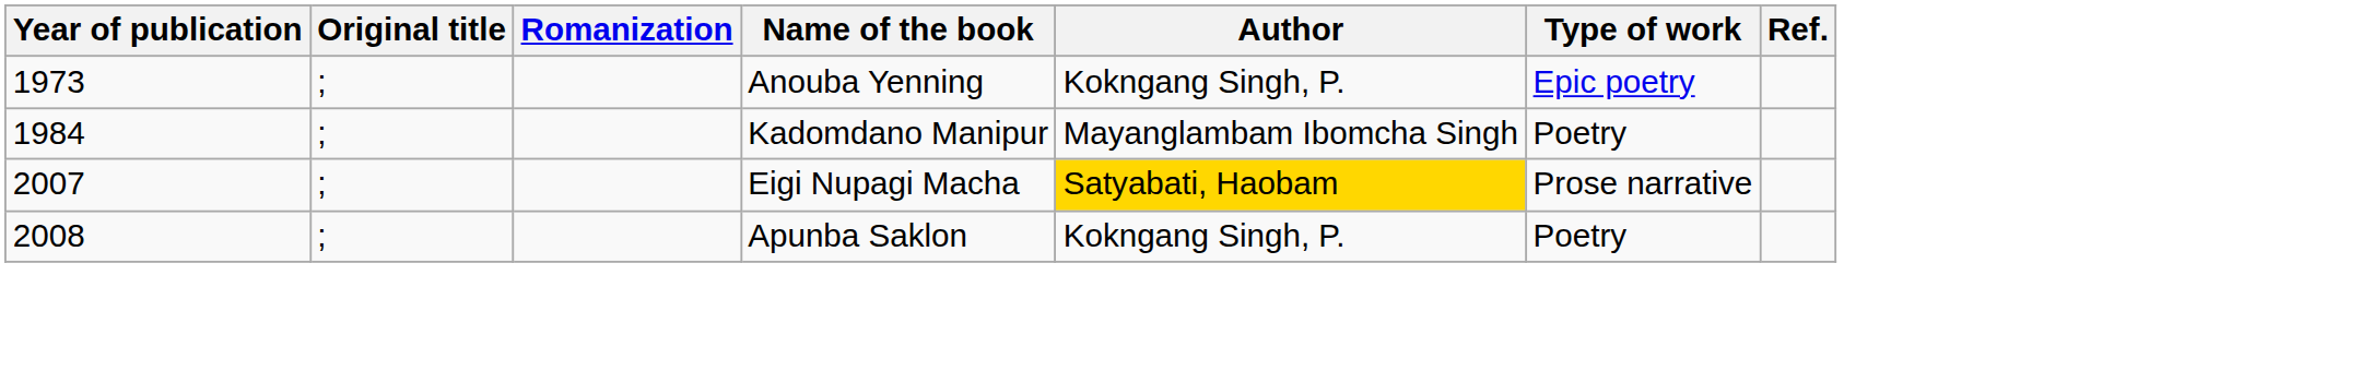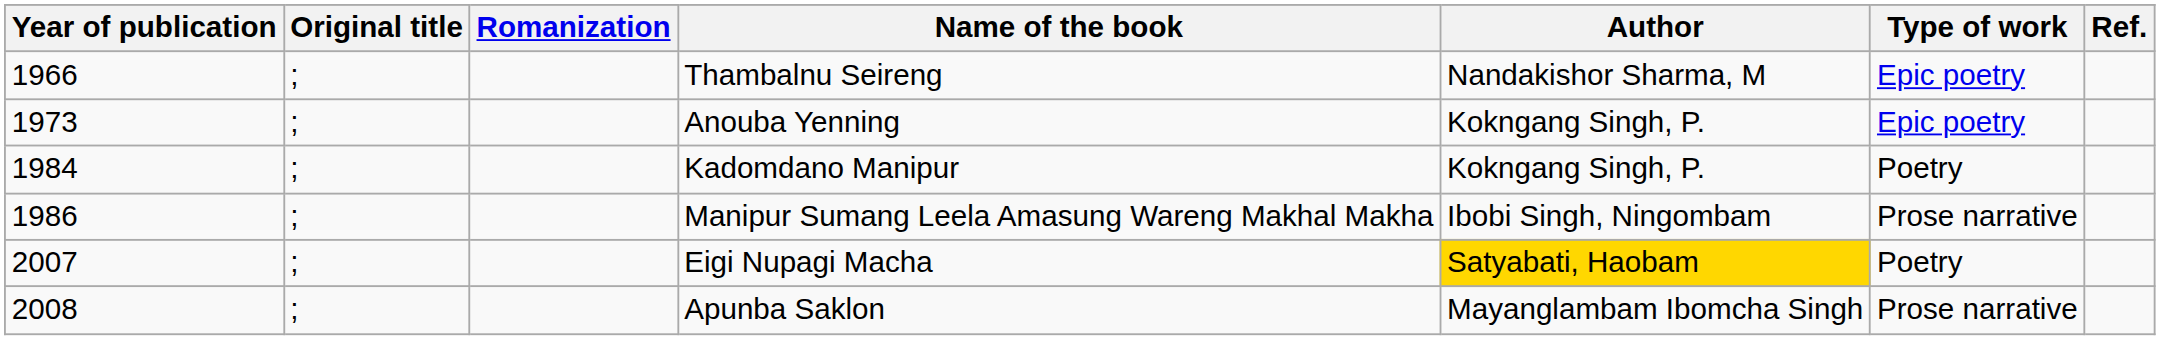+ row: 1966 | ; | Thambalnu Seireng | Nandakishor Sharma, M | Epic poetry
Kadomdano Manipur | Author: Mayanglambam Ibomcha Singh -> Kokngang Singh, P.
+ row: 1986 | ; | Manipur Sumang Leela Amasung Wareng Makhal Makha | Ibobi Singh, Ningombam | Prose narrative
Eigi Nupagi Macha | Type of work: Prose narrative -> Poetry
Apunba Saklon | Author: Kokngang Singh, P. -> Mayanglambam Ibomcha Singh
Apunba Saklon | Type of work: Poetry -> Prose narrative
